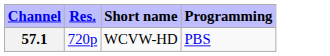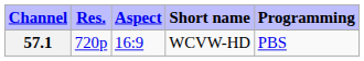+ column: Aspect | 16:9
